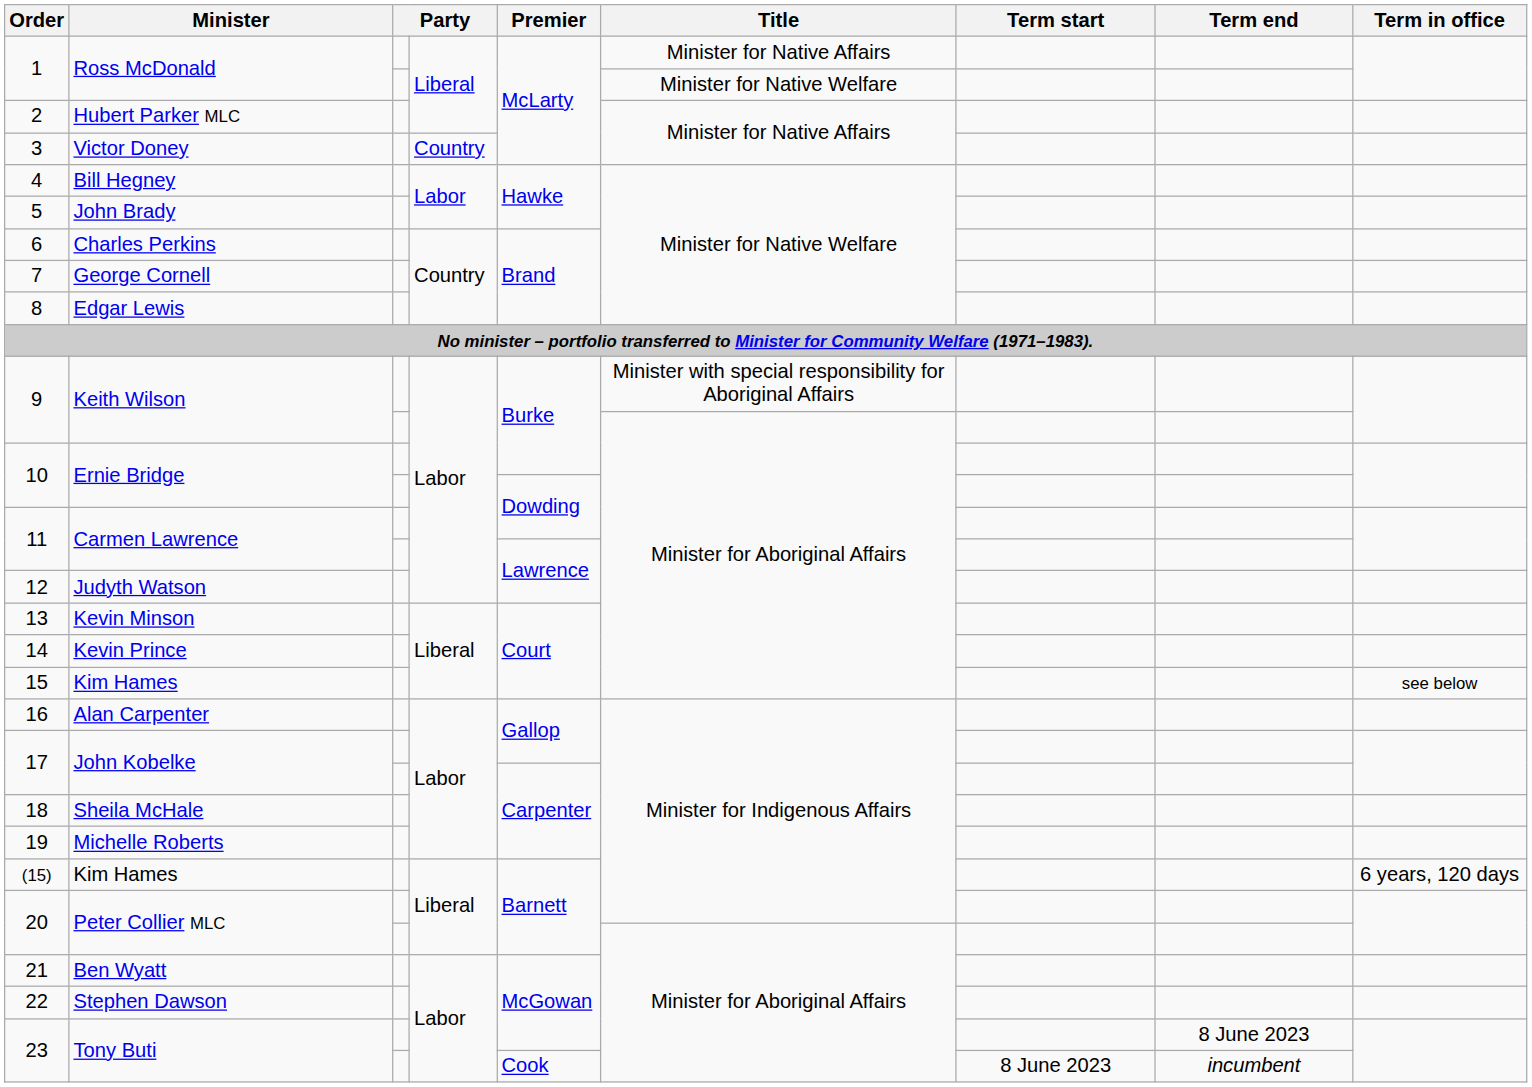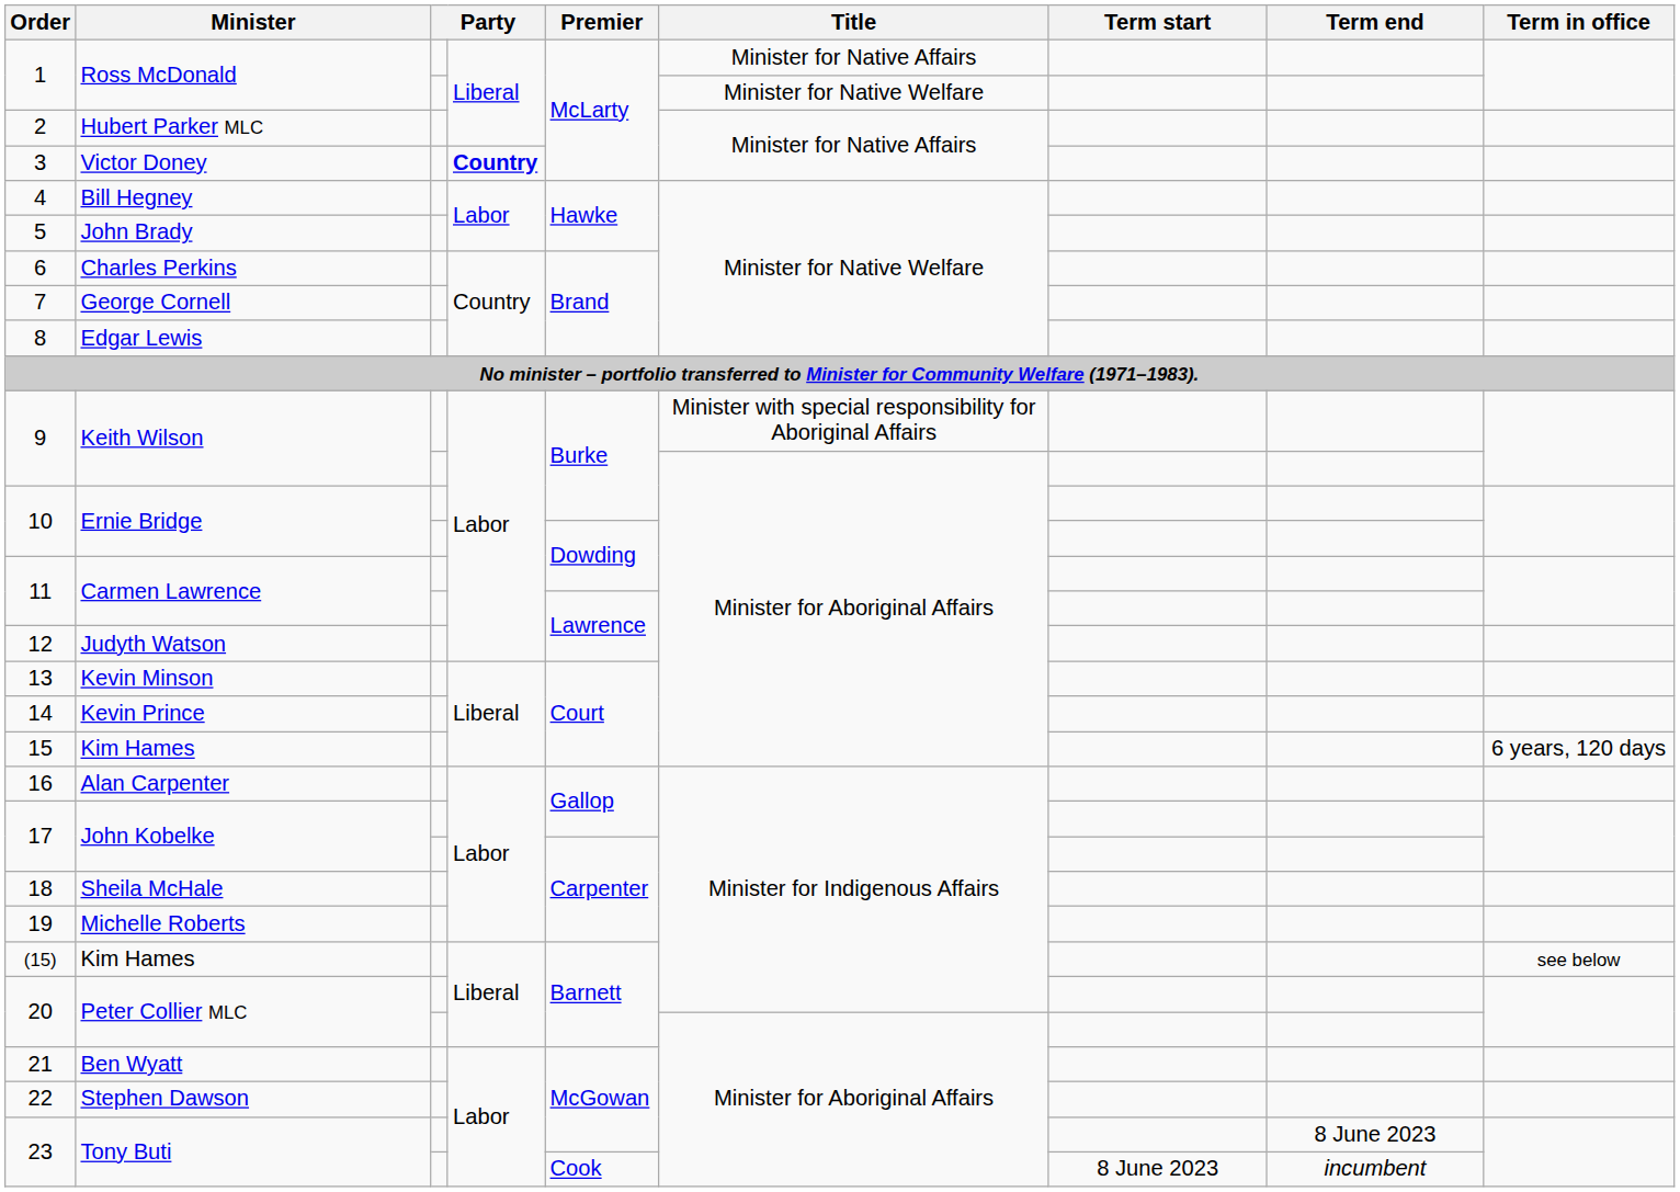3 | column 4: normal -> bold
15 | Term in office: see below -> 6 years, 120 days
(15) | Term in office: 6 years, 120 days -> see below
